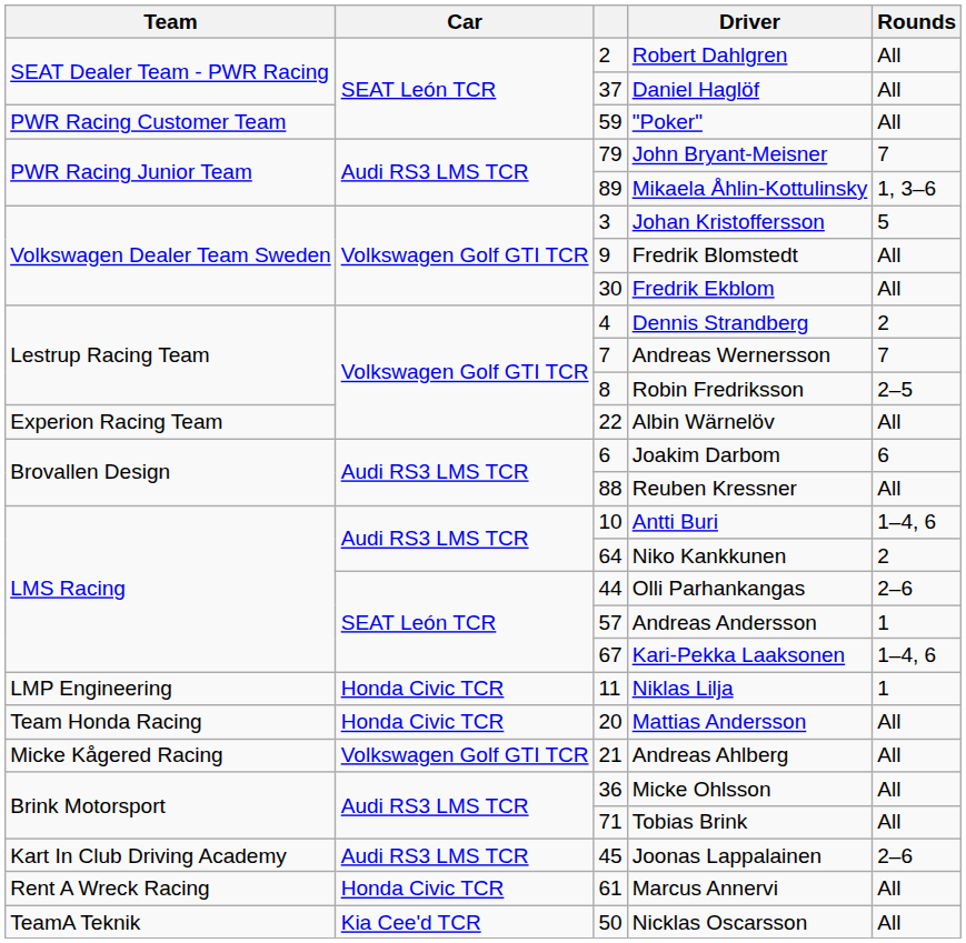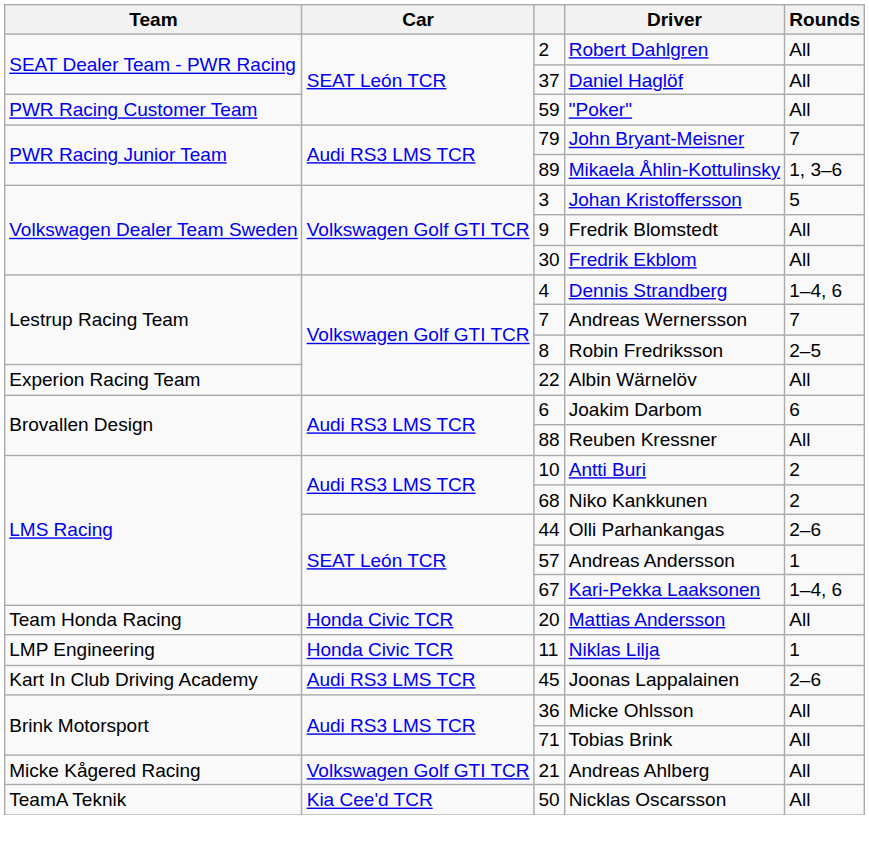Dennis Strandberg | Rounds: 2 -> 1–4, 6
Antti Buri | Rounds: 1–4, 6 -> 2
Niko Kankkunen | column 3: 64 -> 68
rows swapped: Niklas Lilja <-> Mattias Andersson
rows swapped: Andreas Ahlberg <-> Joonas Lappalainen
- row: Rent A Wreck Racing | Honda Civic TCR | 61 | Marcus Annervi | All
